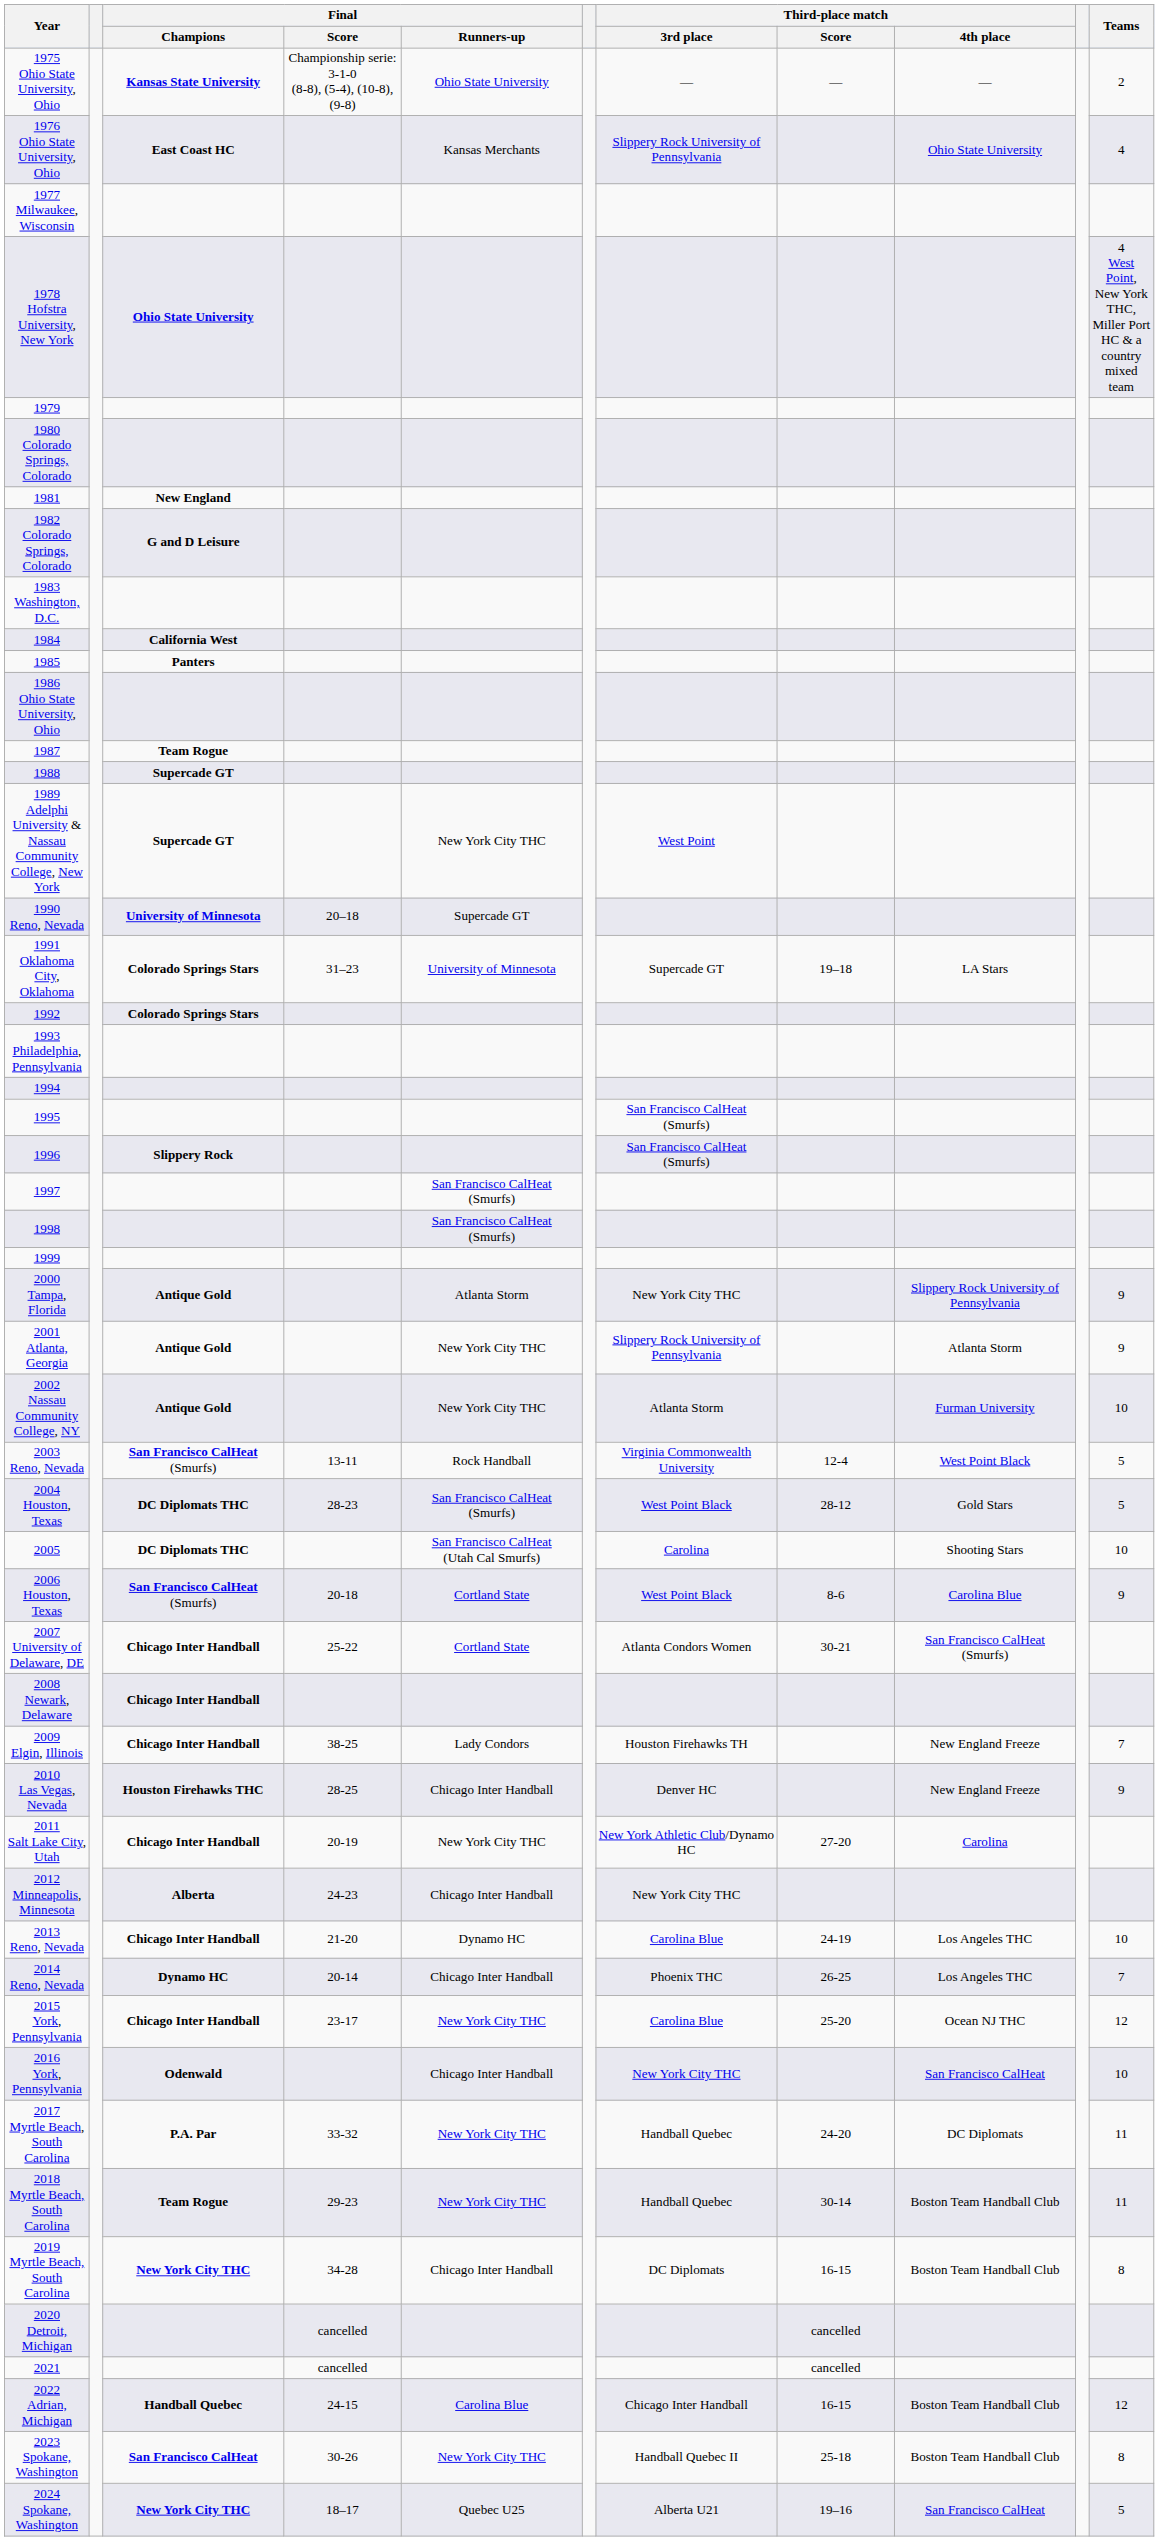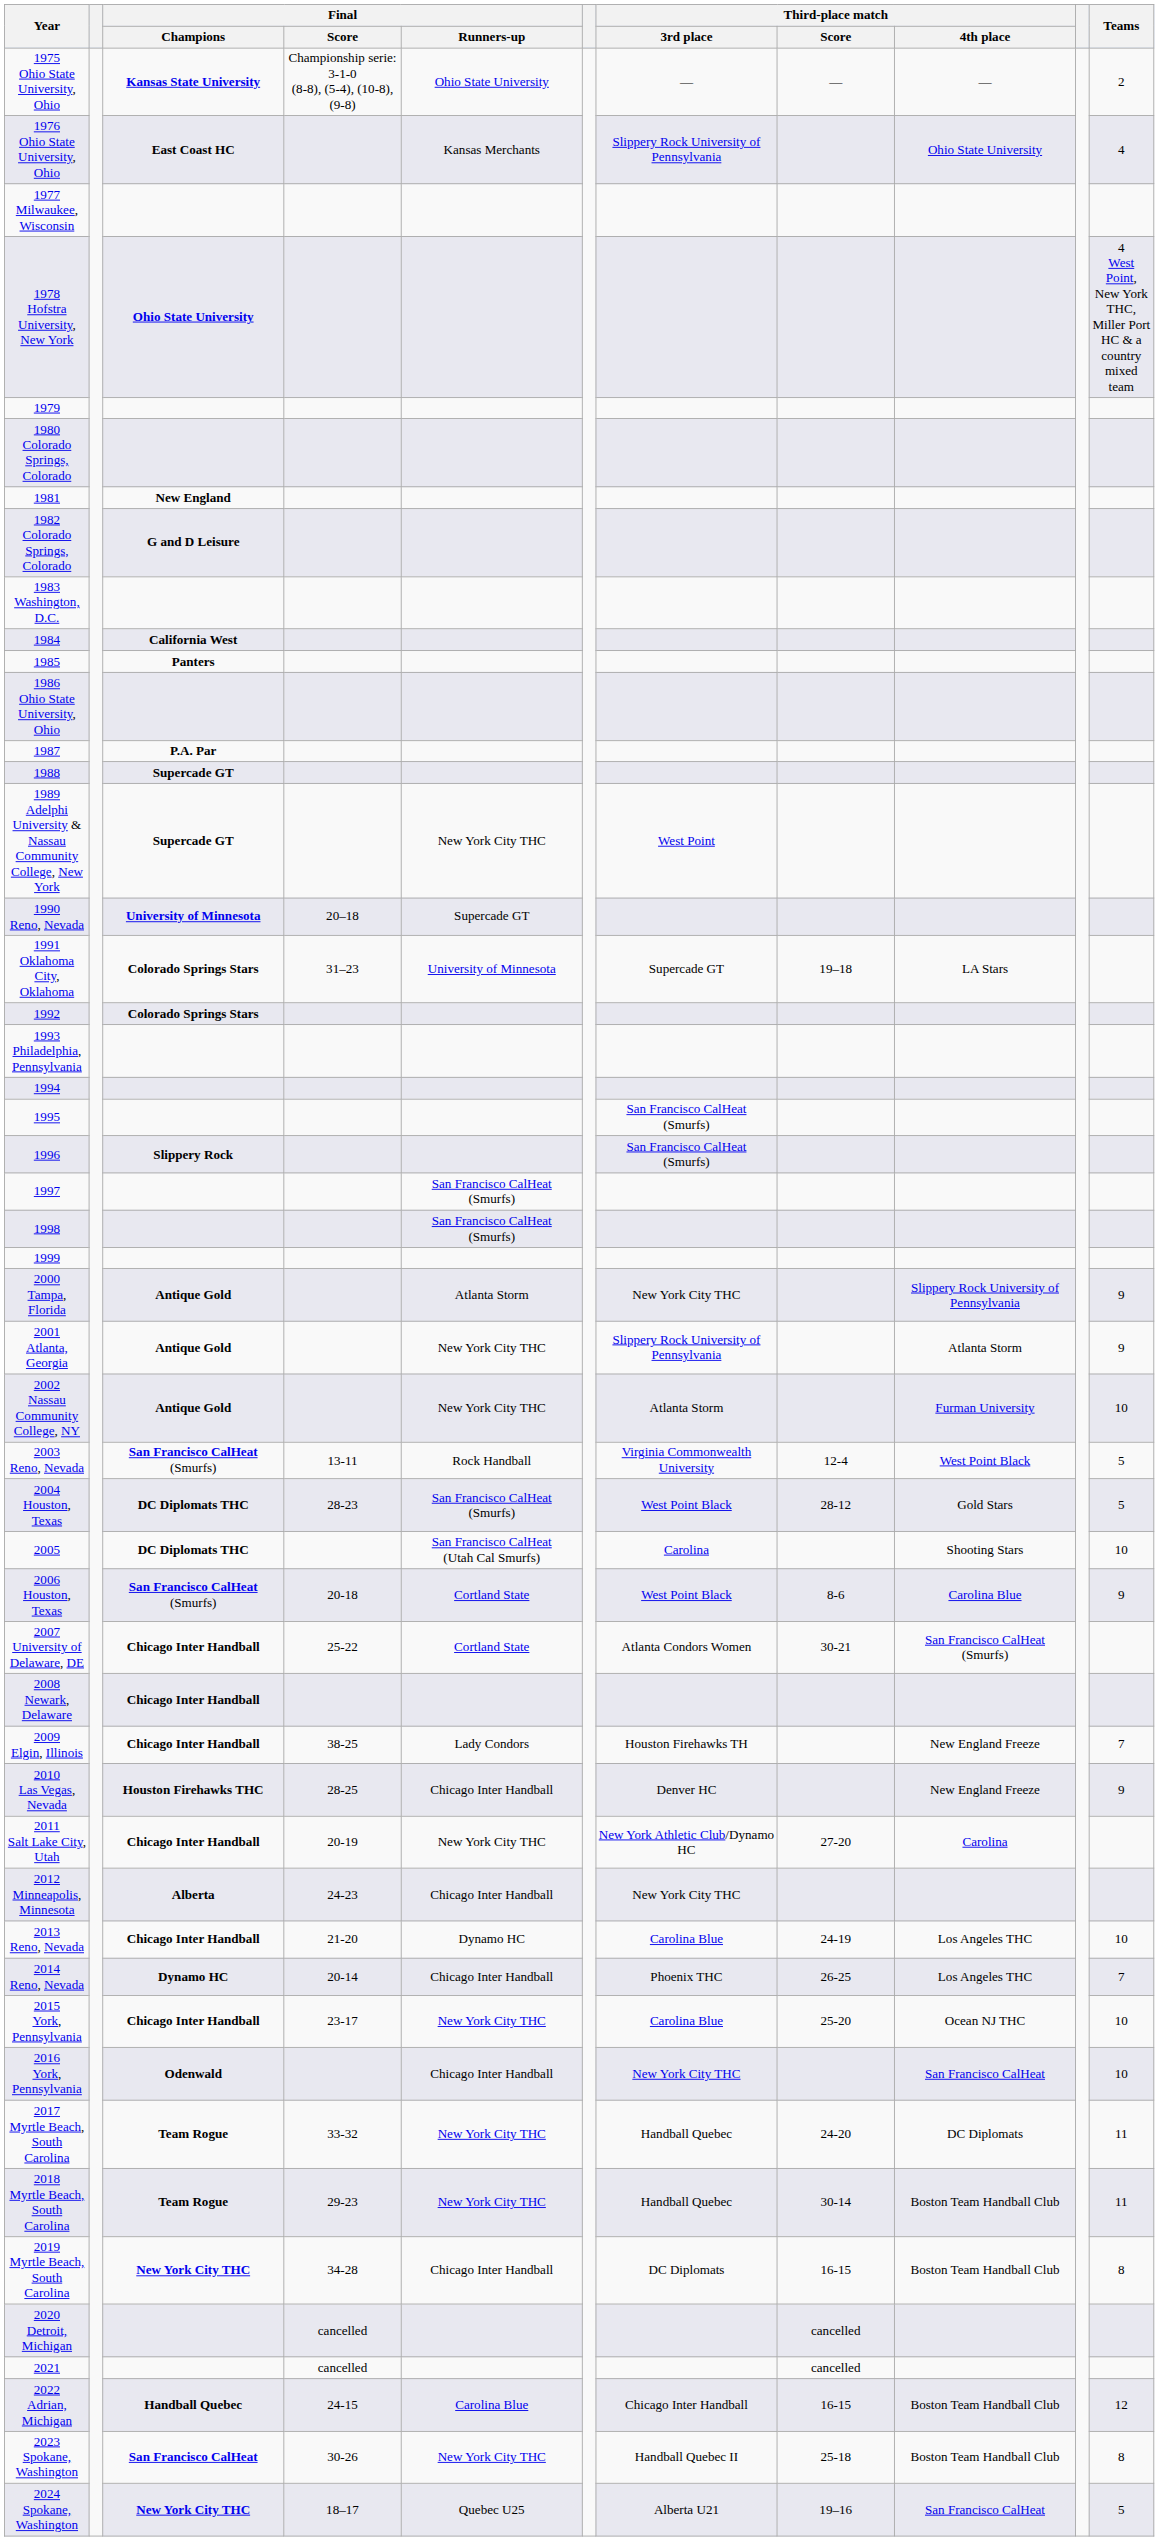1987 | Final / Champions: Team Rogue -> P.A. Par
2015 York, Pennsylvania | Teams: 12 -> 10
2017 Myrtle Beach, South Carolina | Final / Champions: P.A. Par -> Team Rogue
